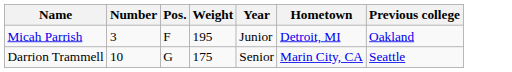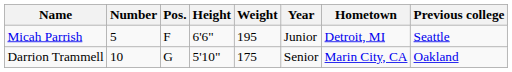+ column: Height | 6'6" | 5'10"
Micah Parrish | Number: 3 -> 5
Micah Parrish | Previous college: Oakland -> Seattle
Darrion Trammell | Previous college: Seattle -> Oakland
